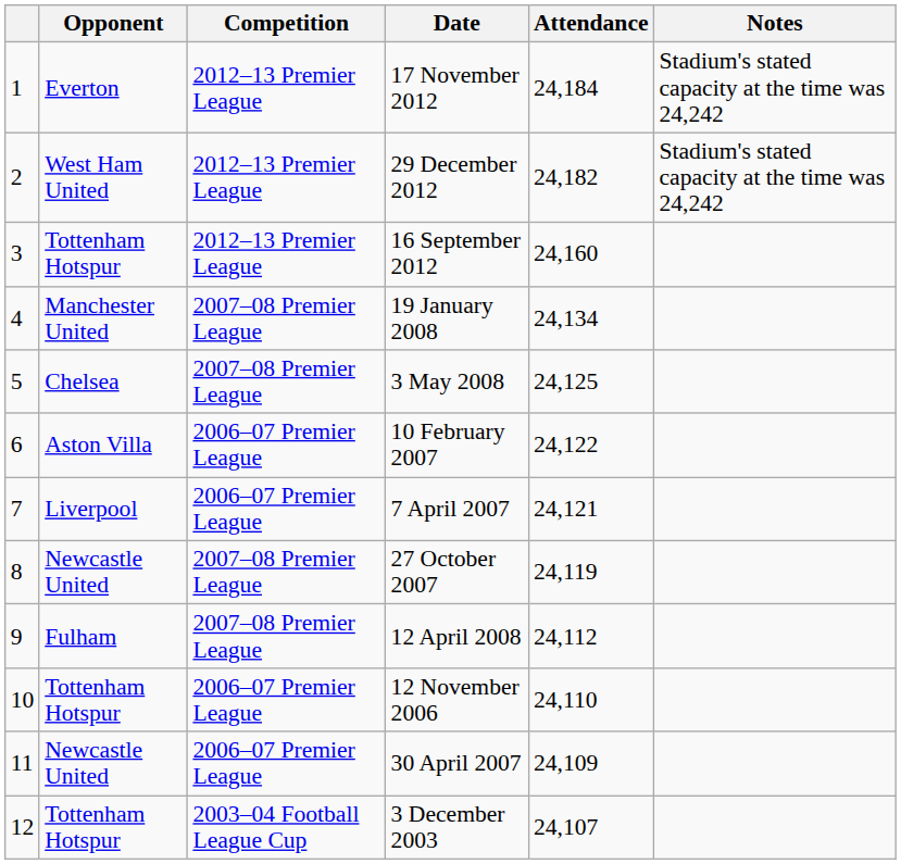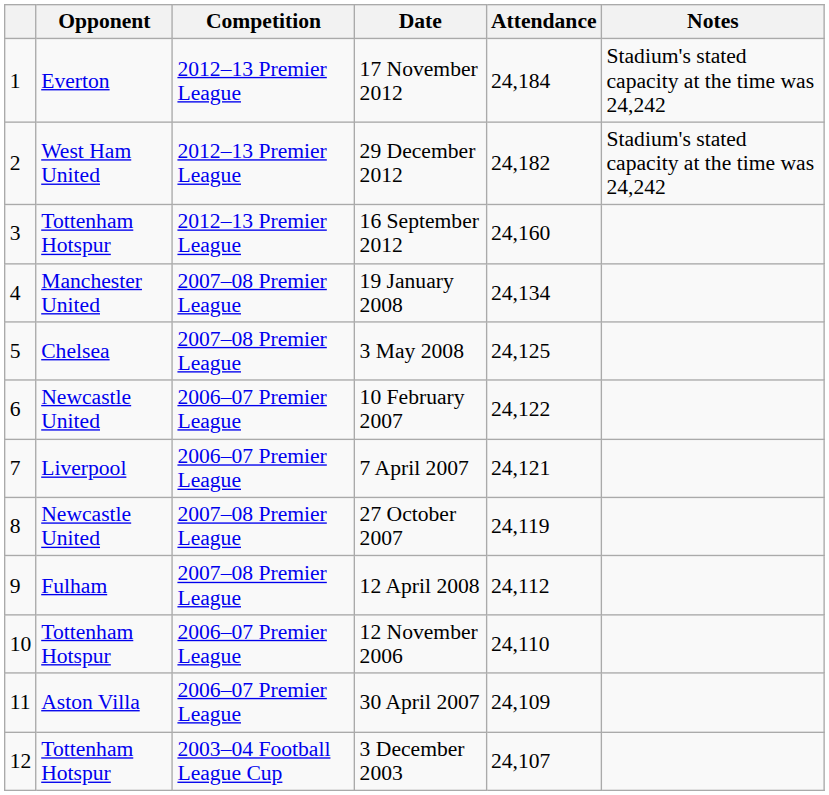10 February 2007 | Opponent: Aston Villa -> Newcastle United
30 April 2007 | Opponent: Newcastle United -> Aston Villa
